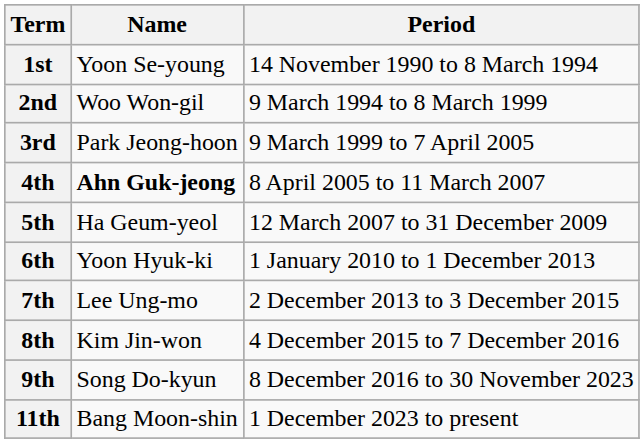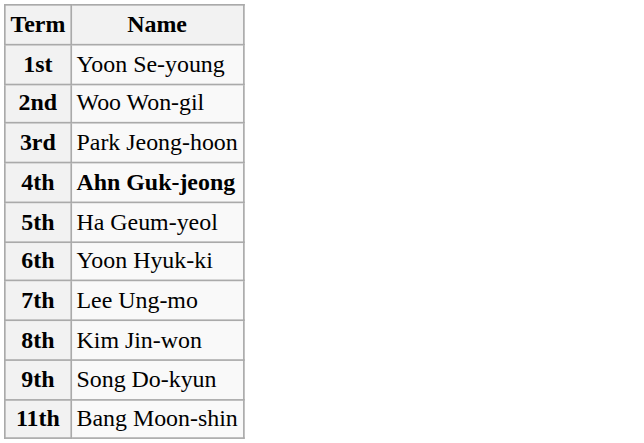- column: Period | 14 November 1990 to 8 March 1994 | 9 March 1994 to 8 March 1999 | 9 March 1999 to 7 April 2005 | 8 April 2005 to 11 March 2007 | 12 March 2007 to 31 December 2009 | 1 January 2010 to 1 December 2013 | 2 December 2013 to 3 December 2015 | 4 December 2015 to 7 December 2016 | 8 December 2016 to 30 November 2023 | 1 December 2023 to present
